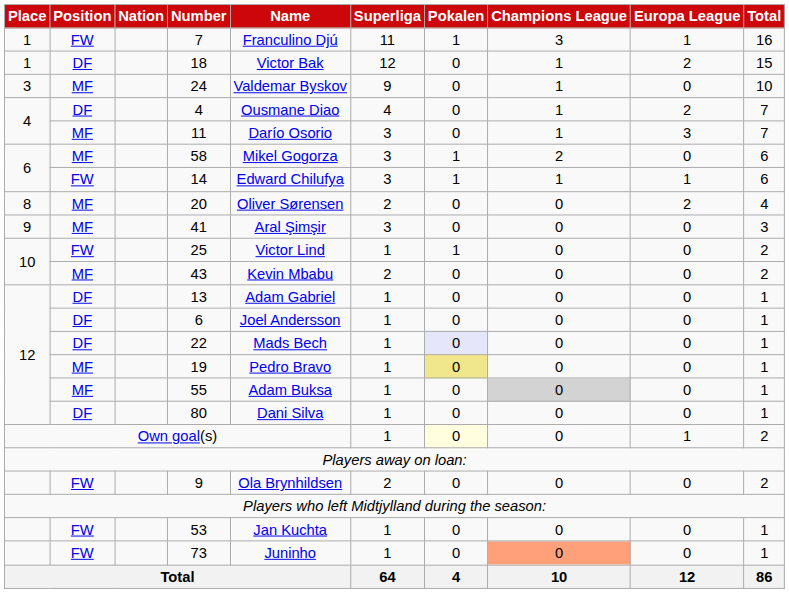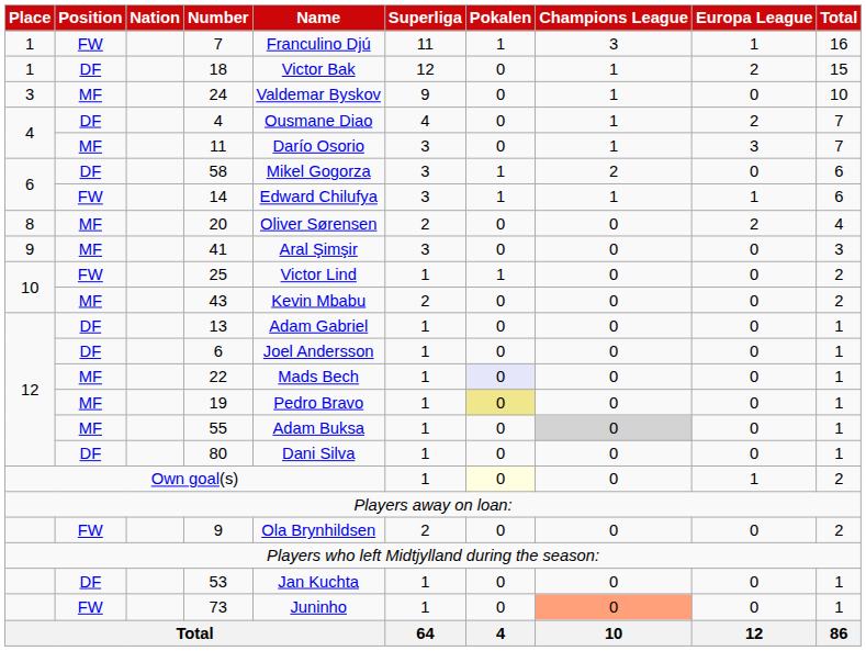58 | Position: MF -> DF
22 | Position: DF -> MF
53 | Position: FW -> DF
